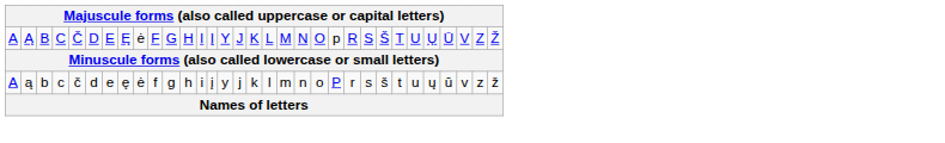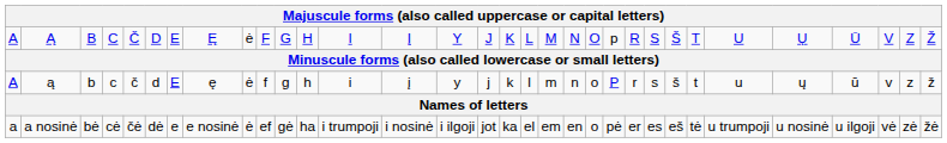ą | column 7: e -> E
+ row: a | a nosinė | bė | cė | čė | dė | e | e nosinė | ė | ef | gė | ha | i trumpoji | i nosinė | i ilgoji | jot | ka | el | em | en | o | pė | er | es | eš | tė | u trumpoji | u nosinė | u ilgoji | vė | zė | žė
